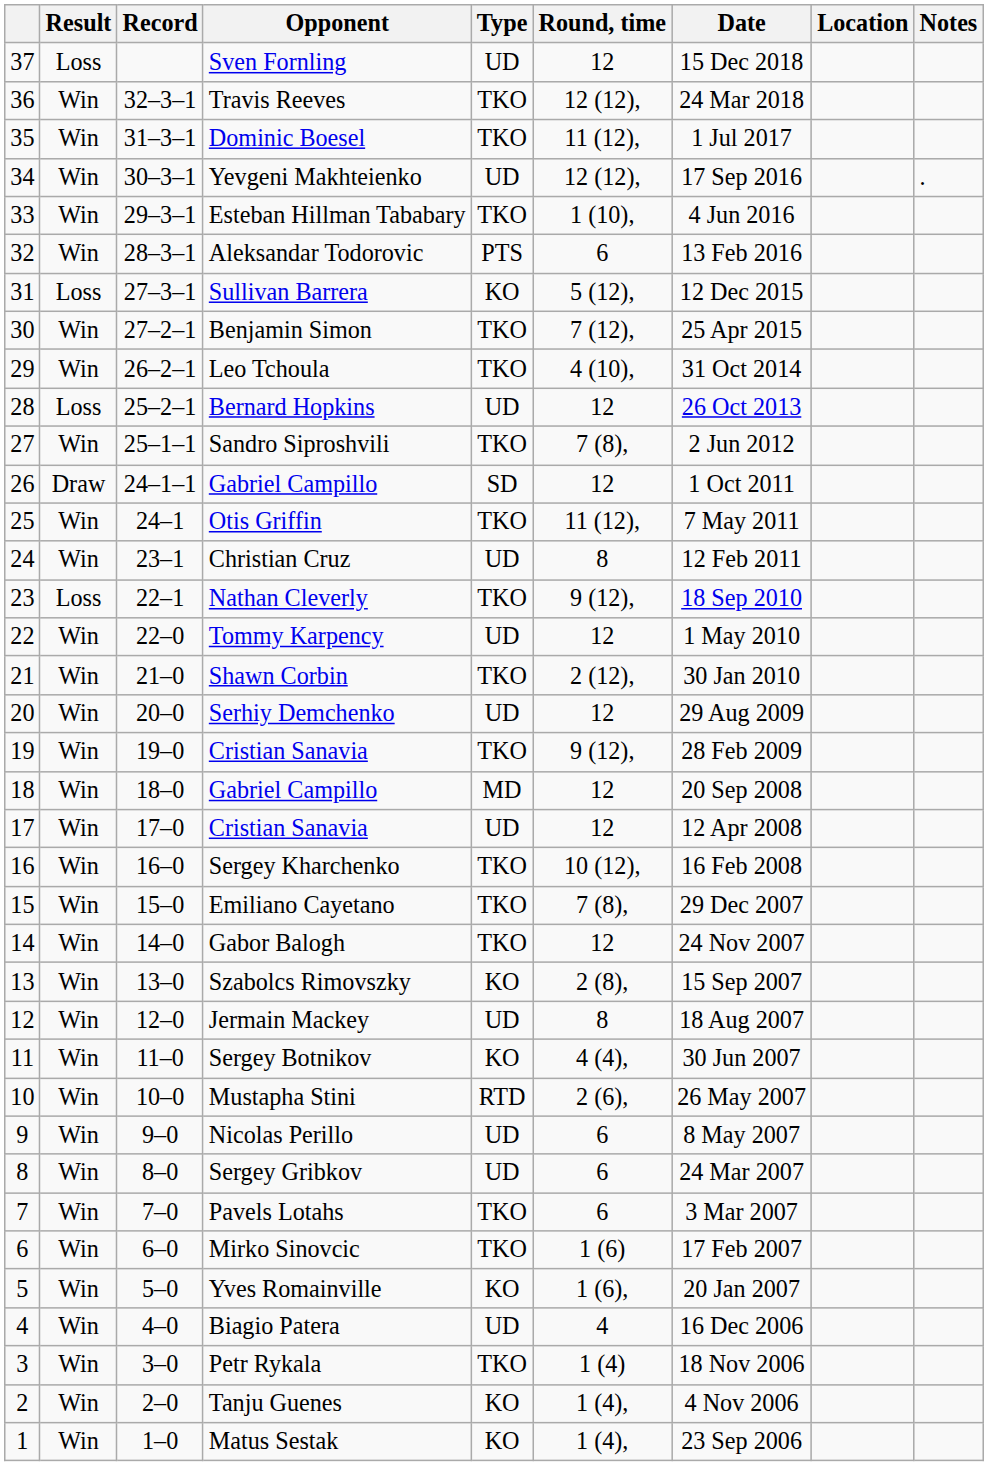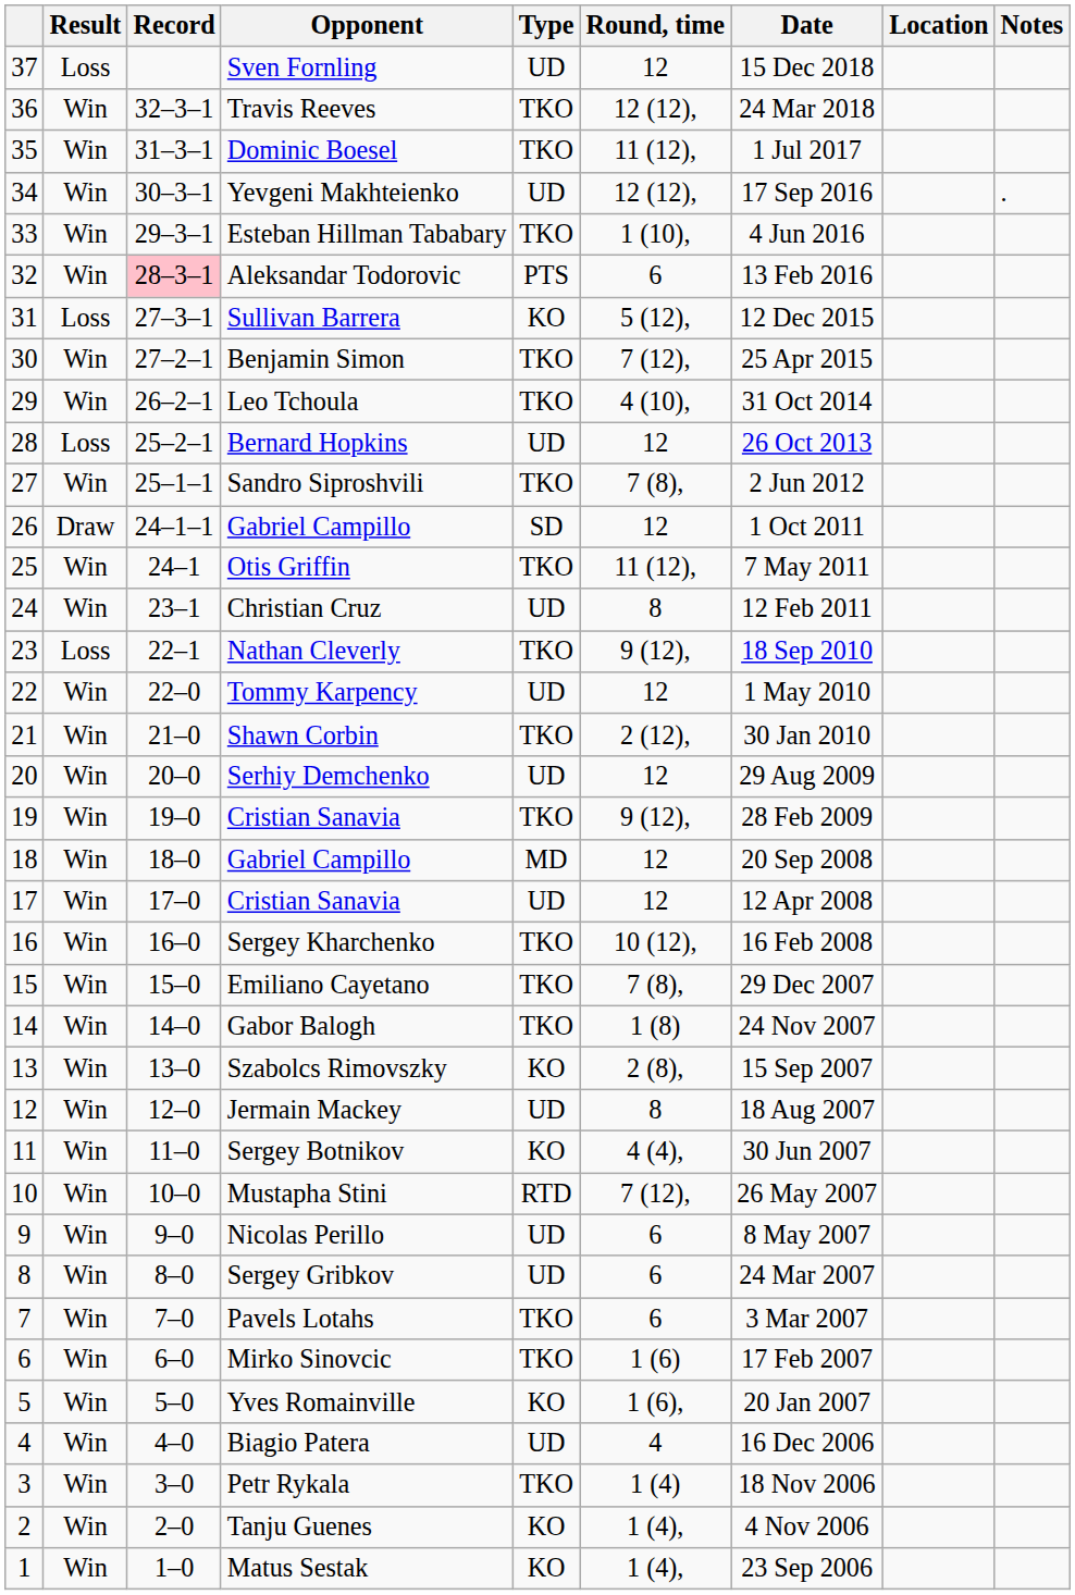Aleksandar Todorovic | Record: no background -> pink background
Gabor Balogh | Round, time: 12 -> 1 (8)
Mustapha Stini | Round, time: 2 (6), -> 7 (12),
